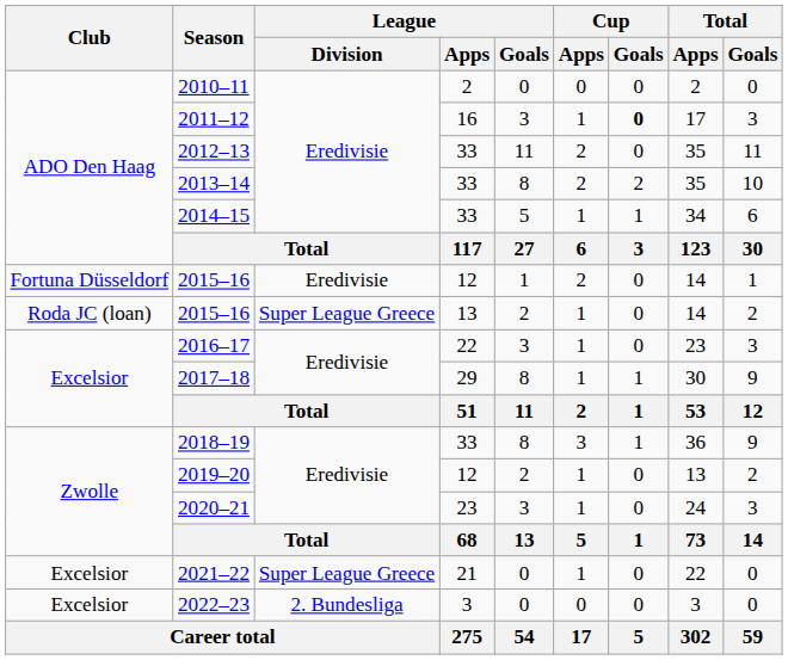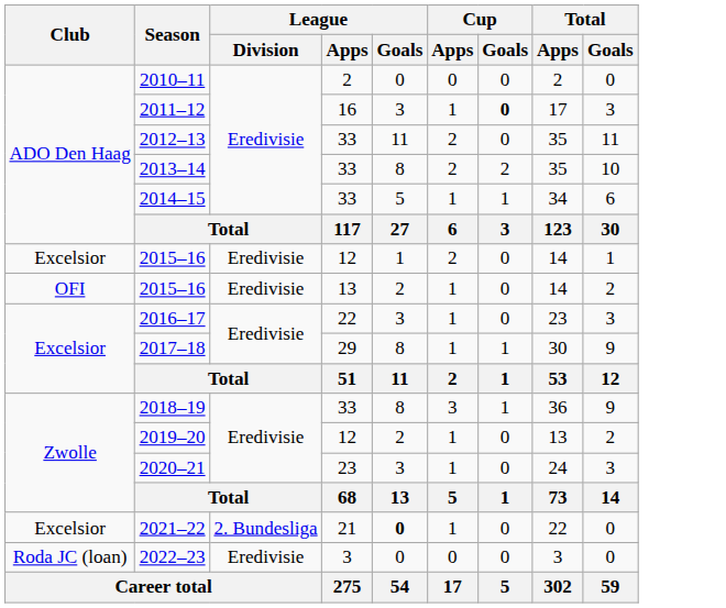2015–16 / 12 | Club: Fortuna Düsseldorf -> Excelsior
2015–16 / 13 | Club: Roda JC (loan) -> OFI
2015–16 / 13 | League / Division: Super League Greece -> Eredivisie
2021–22 | League / Division: Super League Greece -> 2. Bundesliga
2021–22 | League / Goals: normal -> bold
2022–23 | Club: Excelsior -> Roda JC (loan)
2022–23 | League / Division: 2. Bundesliga -> Eredivisie
